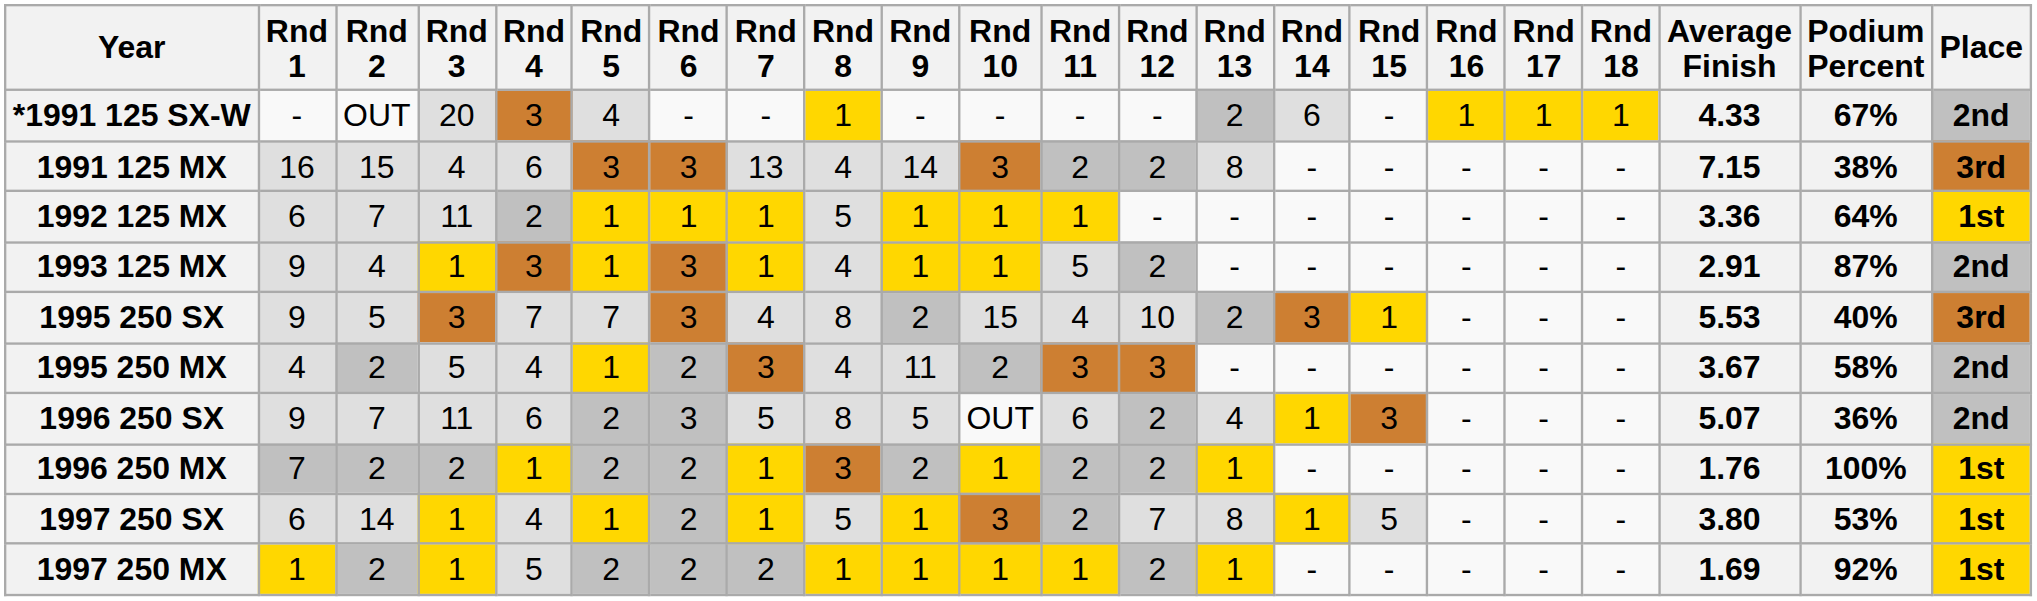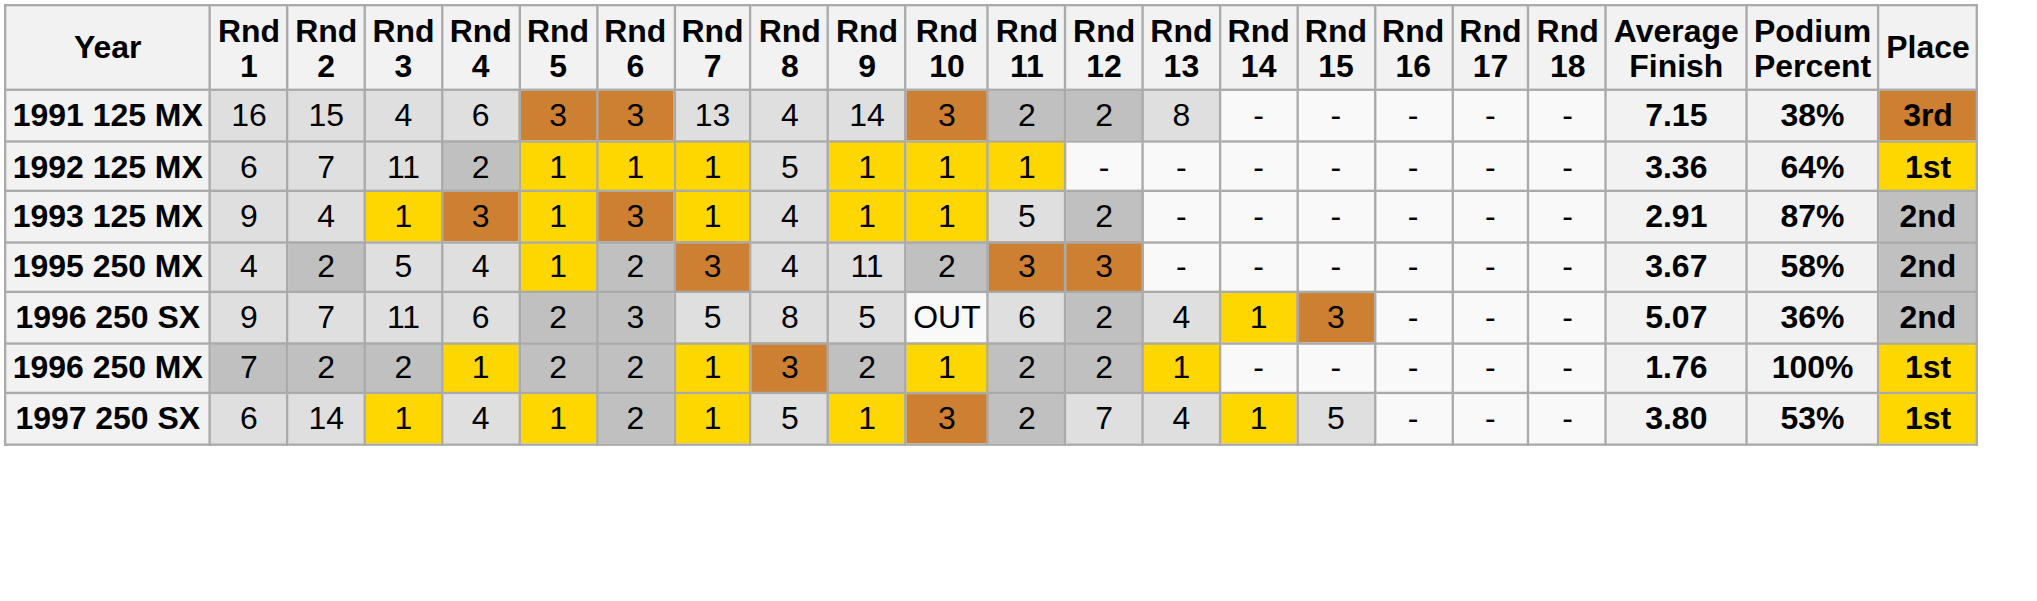- row: *1991 125 SX-W | - | OUT | 20 | 3 | 4 | - | - | 1 | - | - | - | - | 2 | 6 | - | 1 | 1 | 1 | 4.33 | 67% | 2nd
- row: 1995 250 SX | 9 | 5 | 3 | 7 | 7 | 3 | 4 | 8 | 2 | 15 | 4 | 10 | 2 | 3 | 1 | - | - | - | 5.53 | 40% | 3rd
1997 250 SX | Rnd 13: 8 -> 4
- row: 1997 250 MX | 1 | 2 | 1 | 5 | 2 | 2 | 2 | 1 | 1 | 1 | 1 | 2 | 1 | - | - | - | - | - | 1.69 | 92% | 1st
